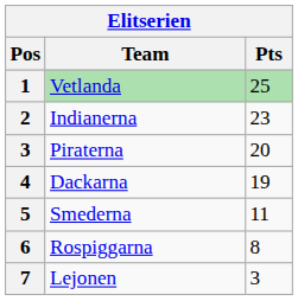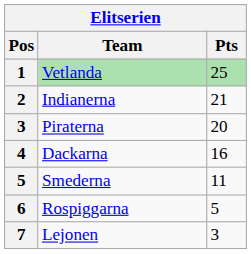Indianerna | Pts: 23 -> 21
Dackarna | Pts: 19 -> 16
Rospiggarna | Pts: 8 -> 5
